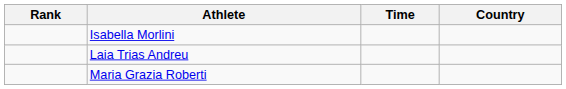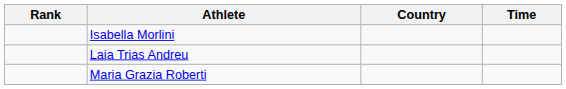columns swapped: Country <-> Time
